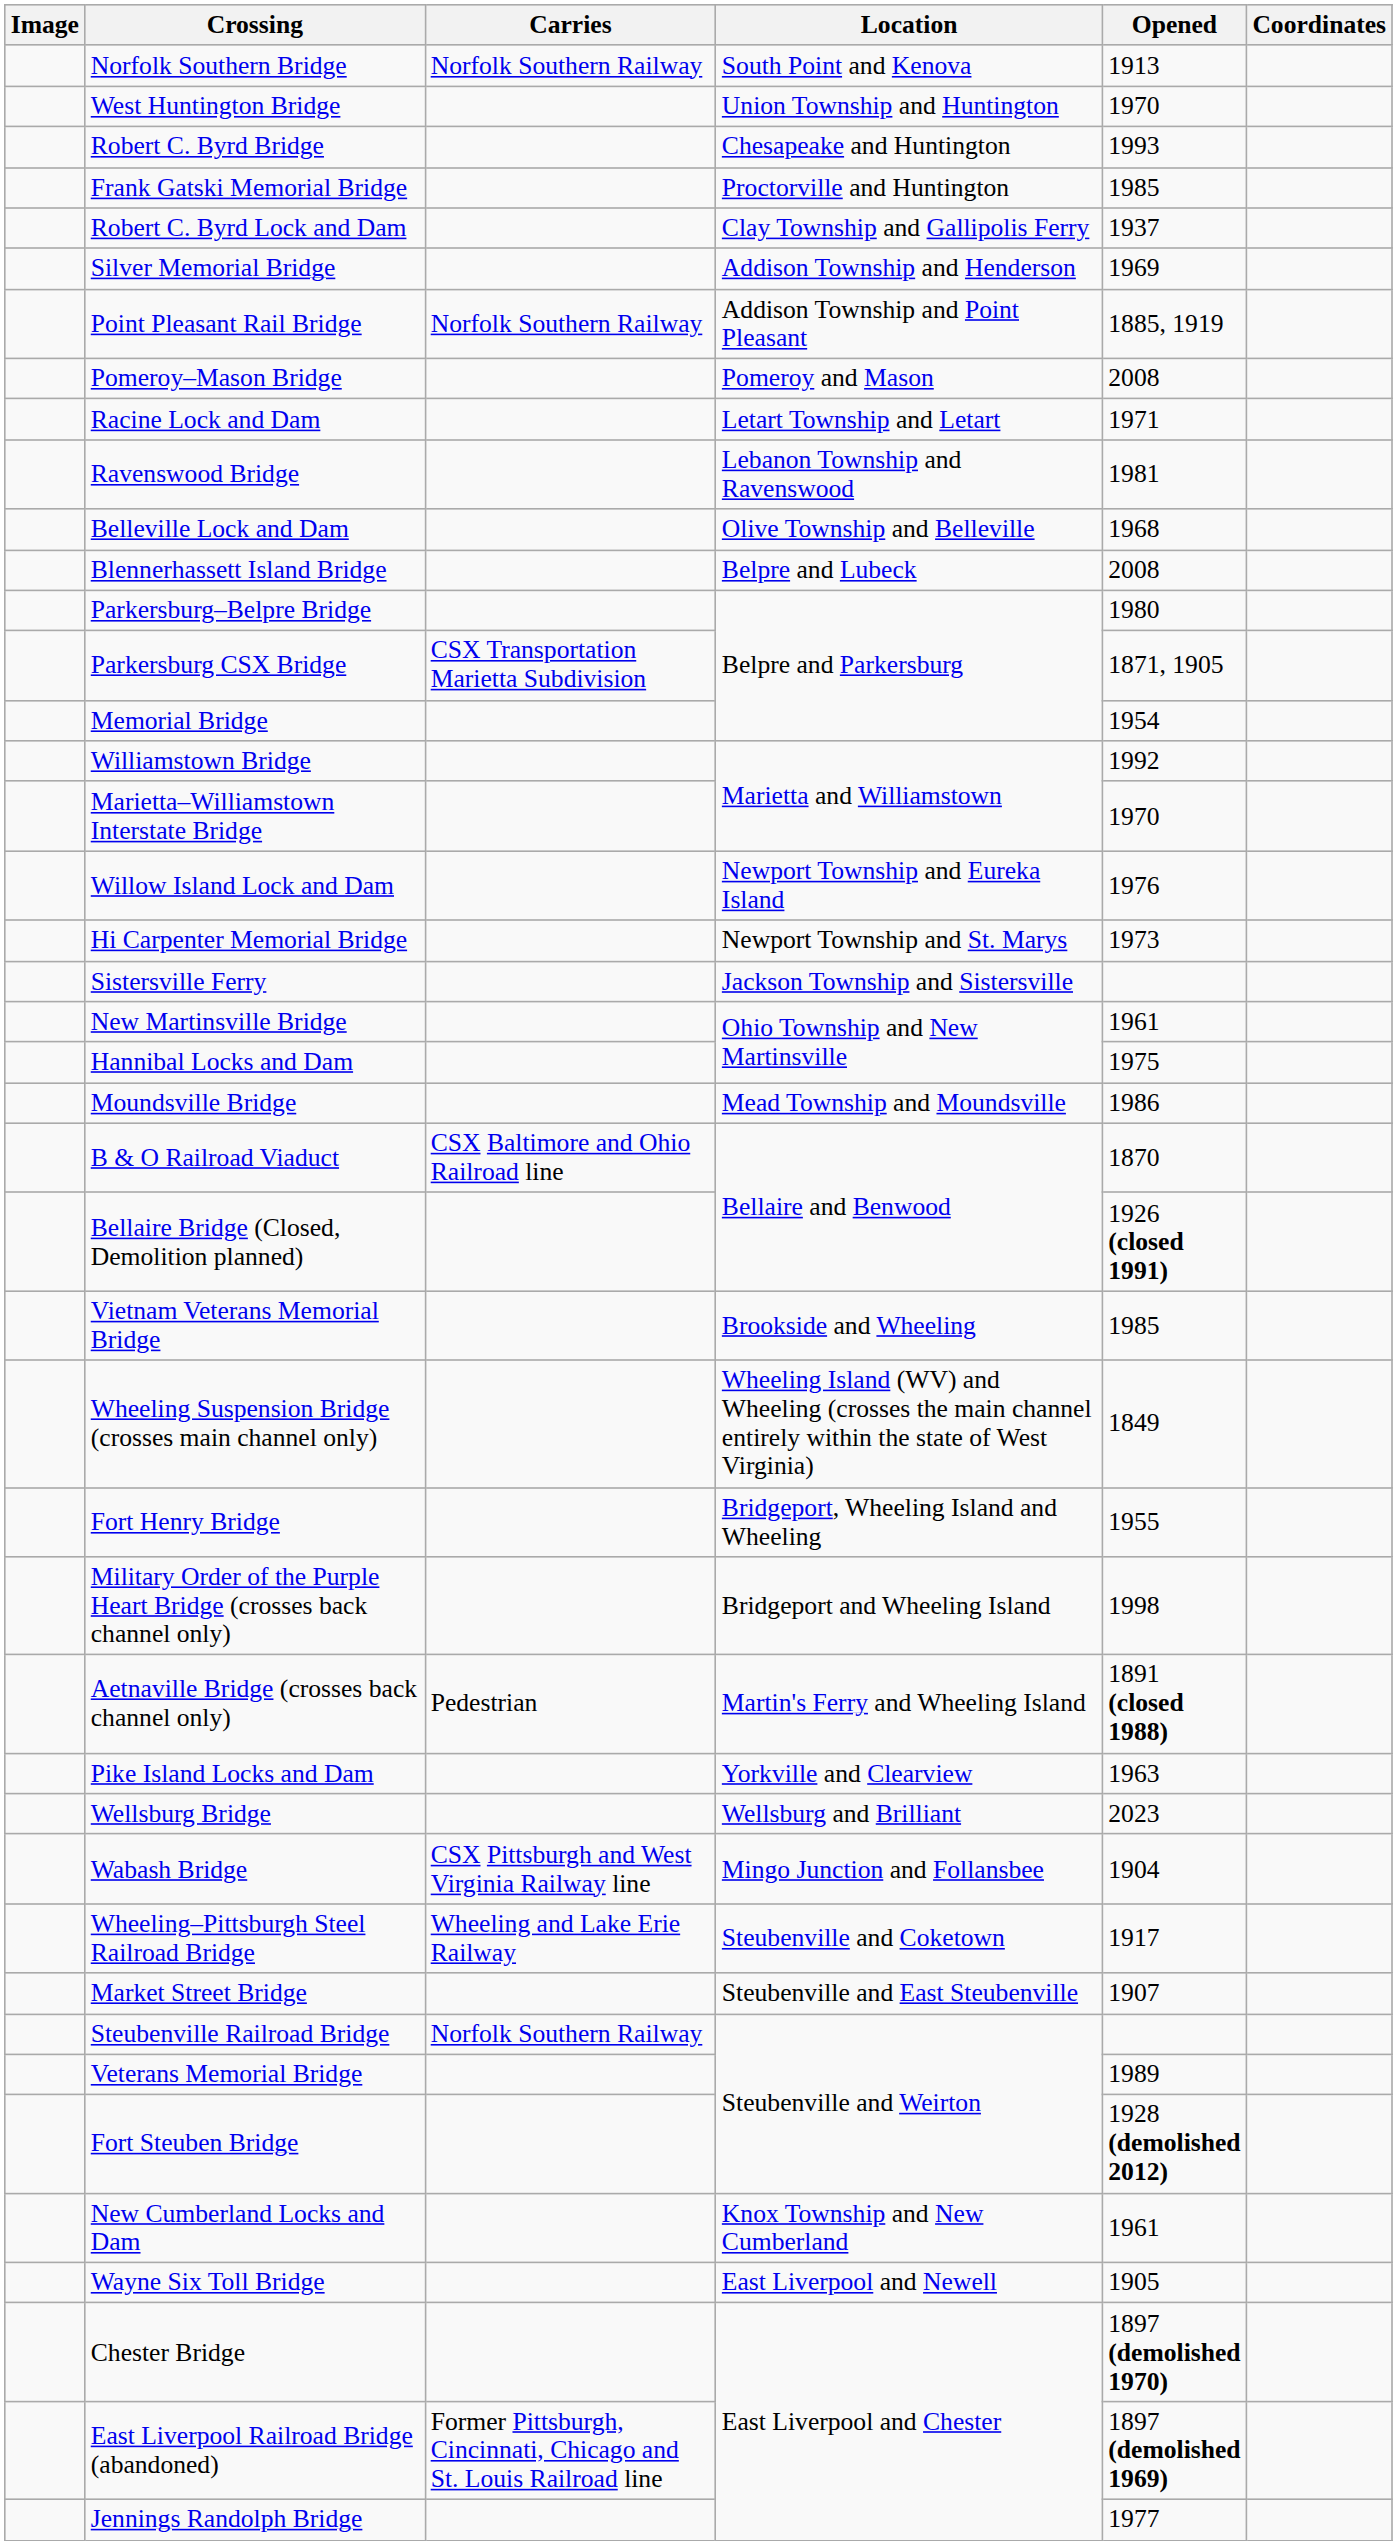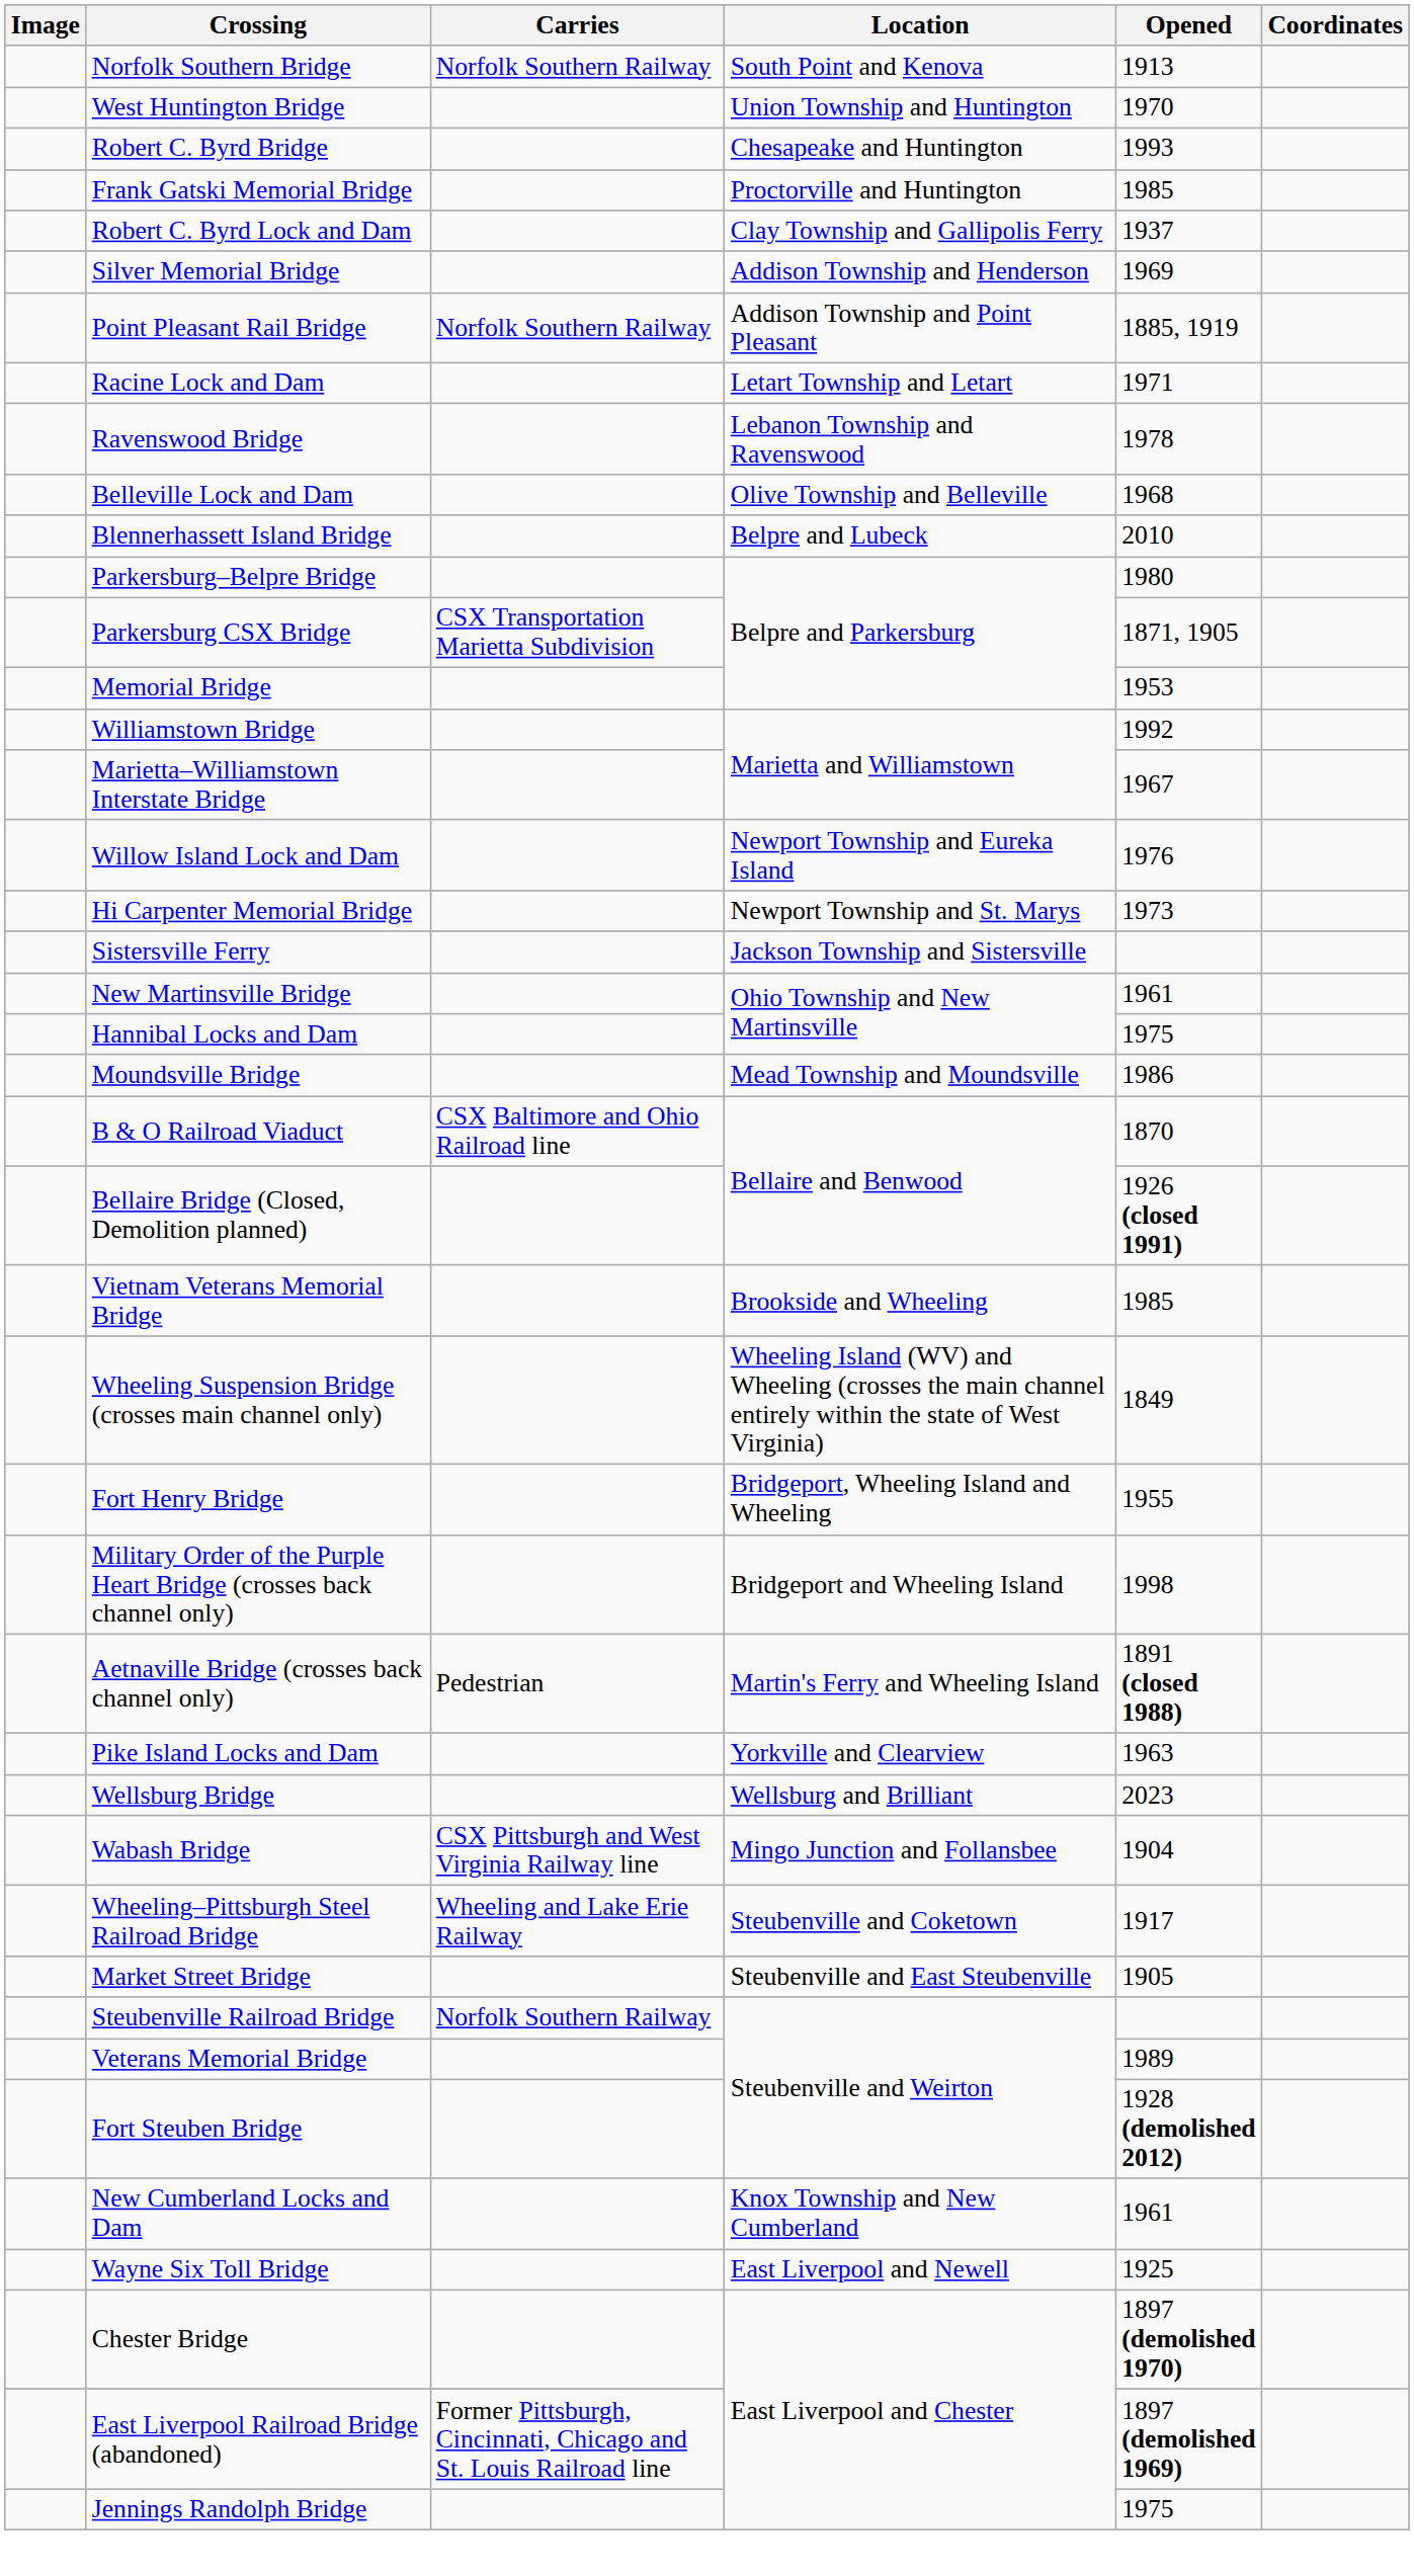- row: Pomeroy–Mason Bridge | Pomeroy and Mason | 2008
Ravenswood Bridge | Opened: 1981 -> 1978
Blennerhassett Island Bridge | Opened: 2008 -> 2010
Memorial Bridge | Opened: 1954 -> 1953
Marietta–Williamstown Interstate Bridge | Opened: 1970 -> 1967
Market Street Bridge | Opened: 1907 -> 1905
Wayne Six Toll Bridge | Opened: 1905 -> 1925
Jennings Randolph Bridge | Opened: 1977 -> 1975
